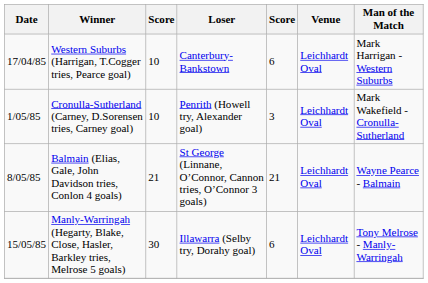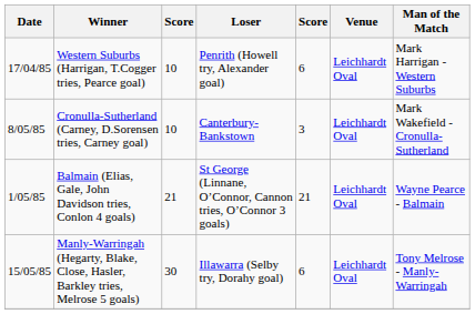Western Suburbs (Harrigan, T.Cogger tries, Pearce goal) | Loser: Canterbury-Bankstown -> Penrith (Howell try, Alexander goal)
Cronulla-Sutherland (Carney, D.Sorensen tries, Carney goal) | Date: 1/05/85 -> 8/05/85
Cronulla-Sutherland (Carney, D.Sorensen tries, Carney goal) | Loser: Penrith (Howell try, Alexander goal) -> Canterbury-Bankstown
Balmain (Elias, Gale, John Davidson tries, Conlon 4 goals) | Date: 8/05/85 -> 1/05/85
